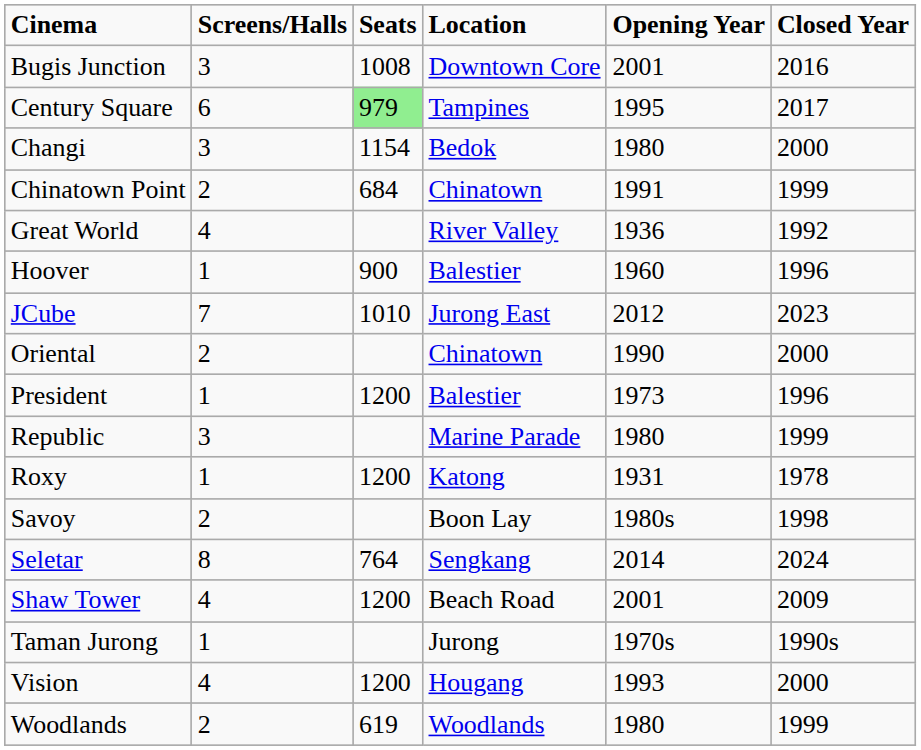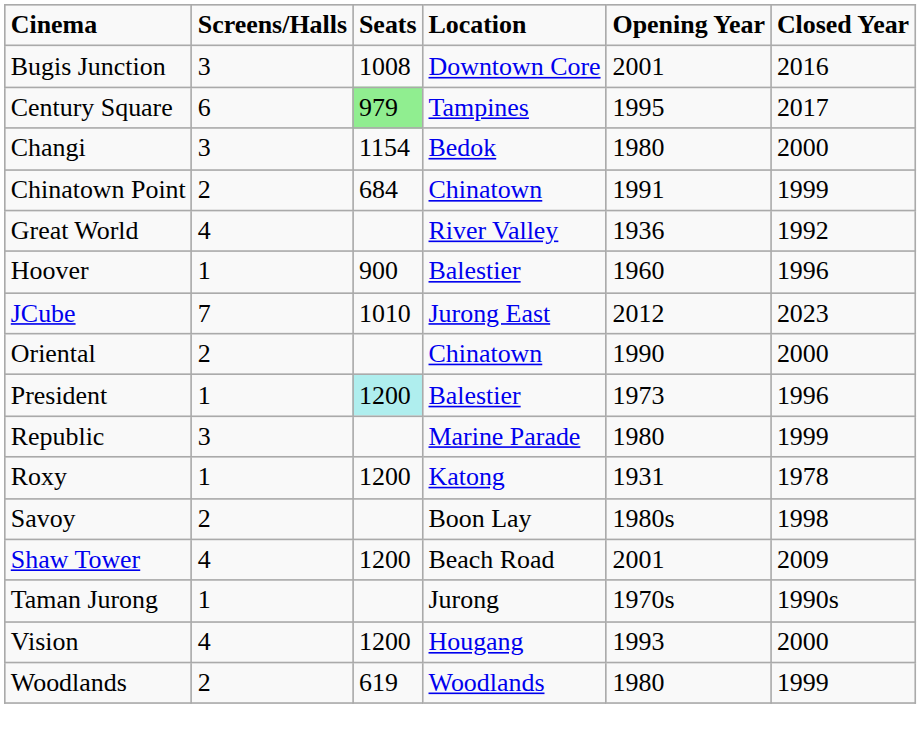President | Seats: no background -> paleturquoise background
- row: Seletar | 8 | 764 | Sengkang | 2014 | 2024
